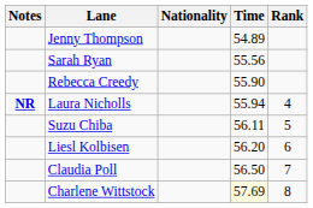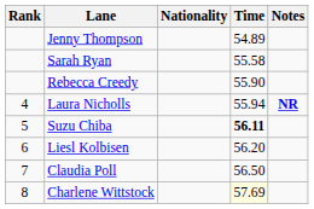columns swapped: Rank <-> Notes
Sarah Ryan | Time: 55.56 -> 55.58
Suzu Chiba | Time: normal -> bold
